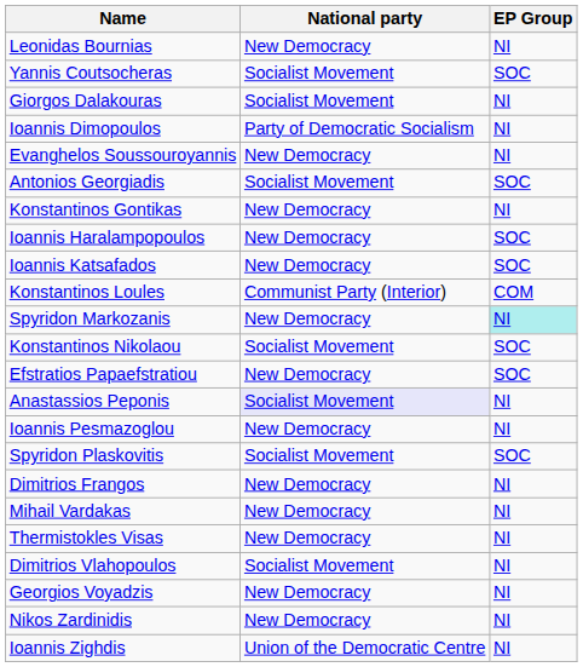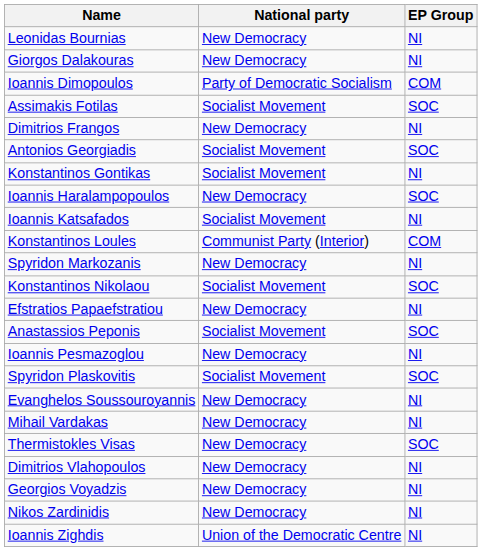- row: Yannis Coutsocheras | Socialist Movement | SOC
Giorgos Dalakouras | National party: Socialist Movement -> New Democracy
Ioannis Dimopoulos | EP Group: NI -> COM
+ row: Assimakis Fotilas | Socialist Movement | SOC
rows swapped: Dimitrios Frangos <-> Evanghelos Soussouroyannis
Konstantinos Gontikas | National party: New Democracy -> Socialist Movement
Ioannis Katsafados | National party: New Democracy -> Socialist Movement
Ioannis Katsafados | EP Group: SOC -> NI
Spyridon Markozanis | EP Group: paleturquoise background -> no background
Efstratios Papaefstratiou | EP Group: SOC -> NI
Anastassios Peponis | National party: lavender background -> no background
Anastassios Peponis | EP Group: NI -> SOC
Thermistokles Visas | EP Group: NI -> SOC
Dimitrios Vlahopoulos | National party: Socialist Movement -> New Democracy
